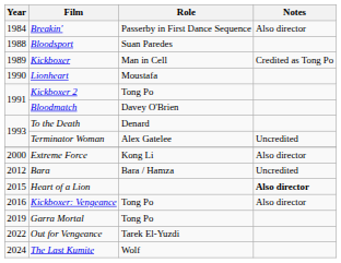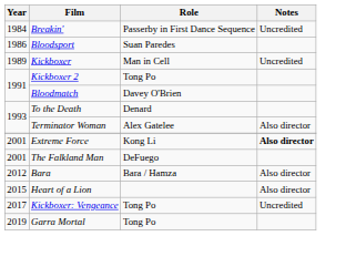Breakin' | Notes: Also director -> Uncredited
Bloodsport | Year: 1988 -> 1986
Kickboxer | Notes: Credited as Tong Po -> Uncredited
- row: 1990 | Lionheart | Moustafa
Terminator Woman | Notes: Uncredited -> Also director
Extreme Force | Year: 2000 -> 2001
Extreme Force | Notes: normal -> bold
+ row: 2001 | The Falkland Man | DeFuego
Bara | Notes: Uncredited -> Also director
Heart of a Lion | Notes: bold -> normal
Kickboxer: Vengeance | Year: 2016 -> 2017
Kickboxer: Vengeance | Notes: Also director -> Uncredited
- row: 2022 | Out for Vengeance | Tarek El-Yuzdi
- row: 2024 | The Last Kumite | Wolf
